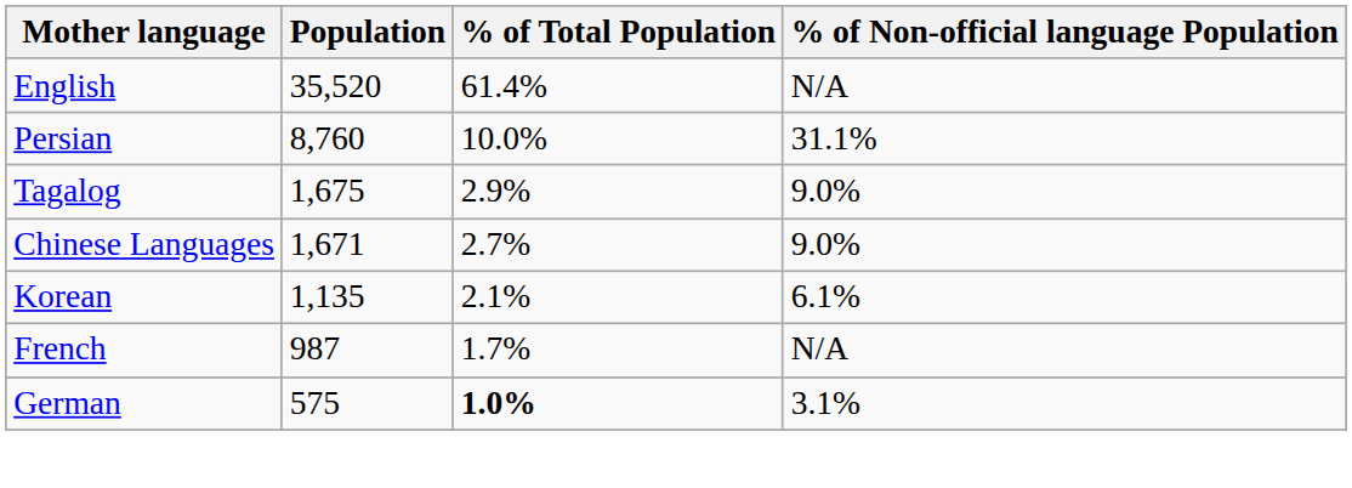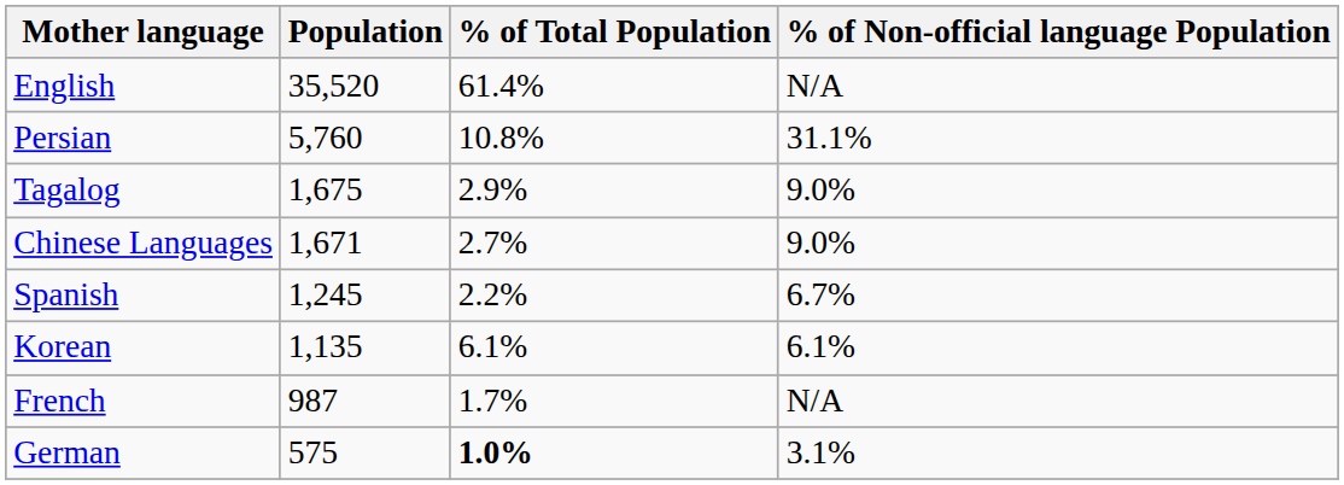Persian | Population: 8,760 -> 5,760
Persian | % of Total Population: 10.0% -> 10.8%
+ row: Spanish | 1,245 | 2.2% | 6.7%
Korean | % of Total Population: 2.1% -> 6.1%
